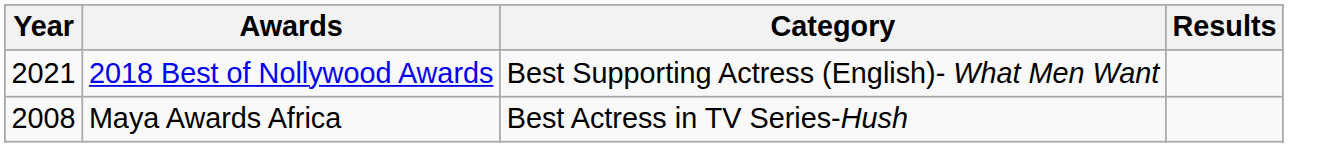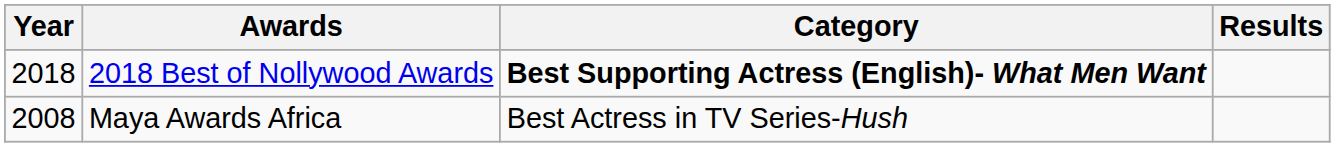2018 Best of Nollywood Awards | Year: 2021 -> 2018
2018 Best of Nollywood Awards | Category: normal -> bold
